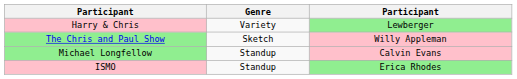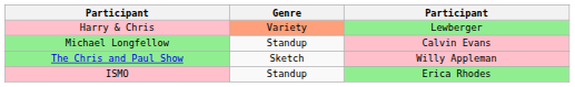Harry & Chris | Genre: no background -> lightsalmon background
rows swapped: Michael Longfellow <-> The Chris and Paul Show
